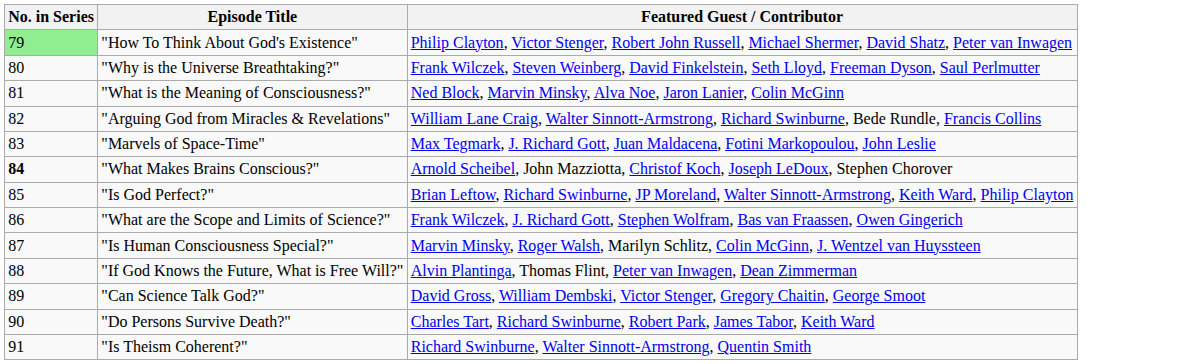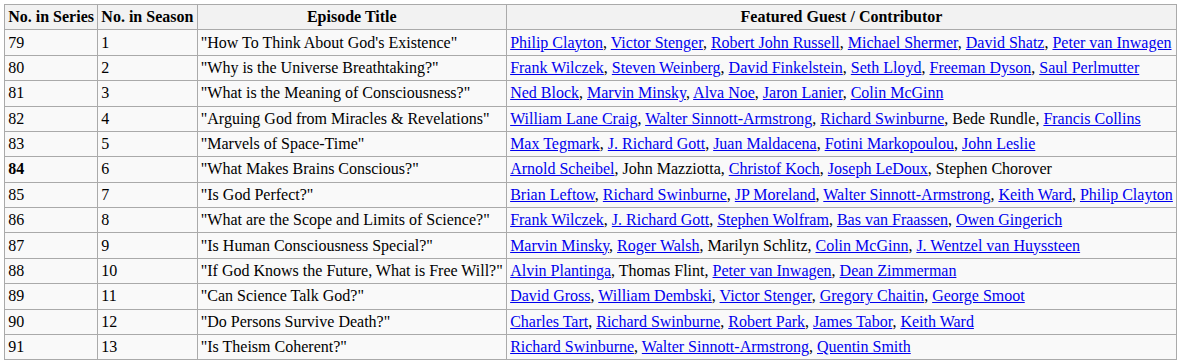+ column: No. in Season | 1 | 2 | 3 | 4 | 5 | 6 | 7 | 8 | 9 | 10 | 11 | 12 | 13
"How To Think About God's Existence" | No. in Series: lightgreen background -> no background
